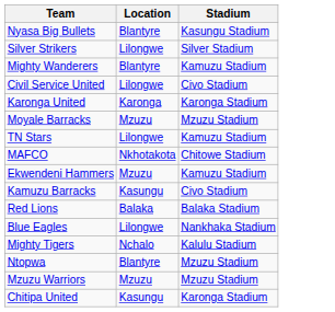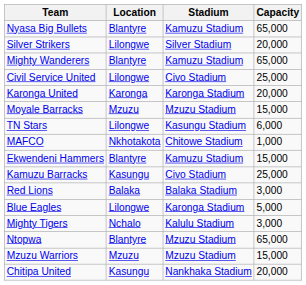+ column: Capacity | 65,000 | 20,000 | 65,000 | 25,000 | 20,000 | 15,000 | 6,000 | 1,000 | 15,000 | 25,000 | 3,000 | 5,000 | 3,000 | 65,000 | 15,000 | 20,000
Nyasa Big Bullets | Stadium: Kasungu Stadium -> Kamuzu Stadium
TN Stars | Stadium: Kamuzu Stadium -> Kasungu Stadium
Ekwendeni Hammers | Location: Mzuzu -> Blantyre
Blue Eagles | Stadium: Nankhaka Stadium -> Karonga Stadium
Chitipa United | Stadium: Karonga Stadium -> Nankhaka Stadium
